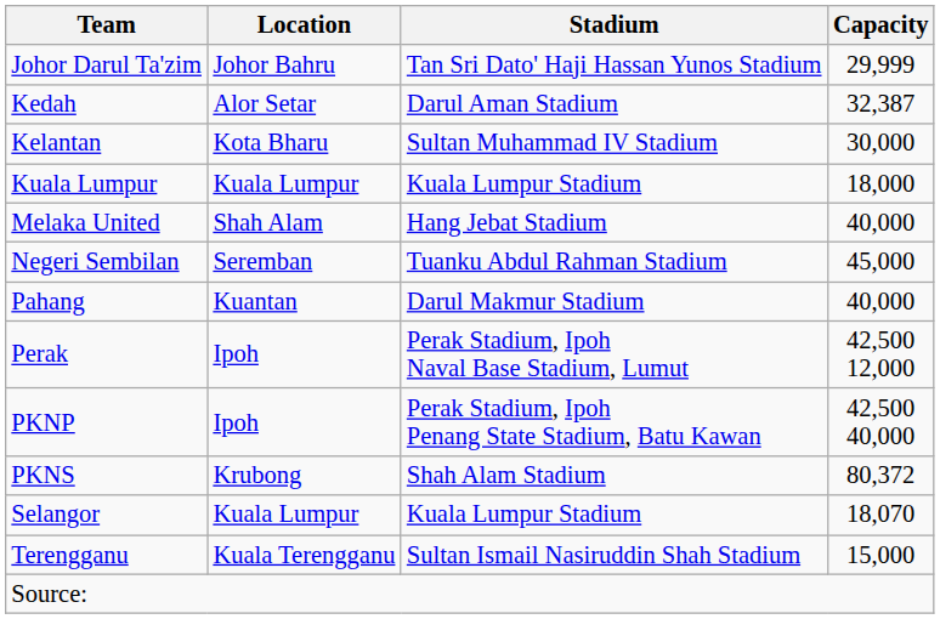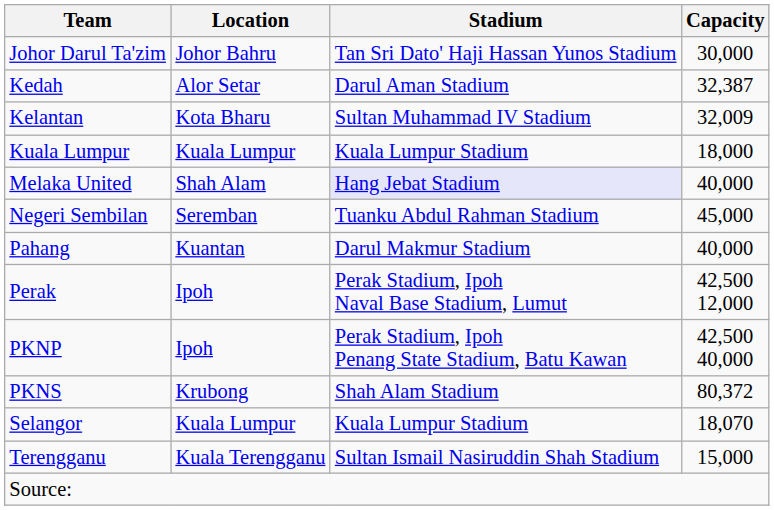Johor Darul Ta'zim | Capacity: 29,999 -> 30,000
Kelantan | Capacity: 30,000 -> 32,009
Melaka United | Stadium: no background -> lavender background
